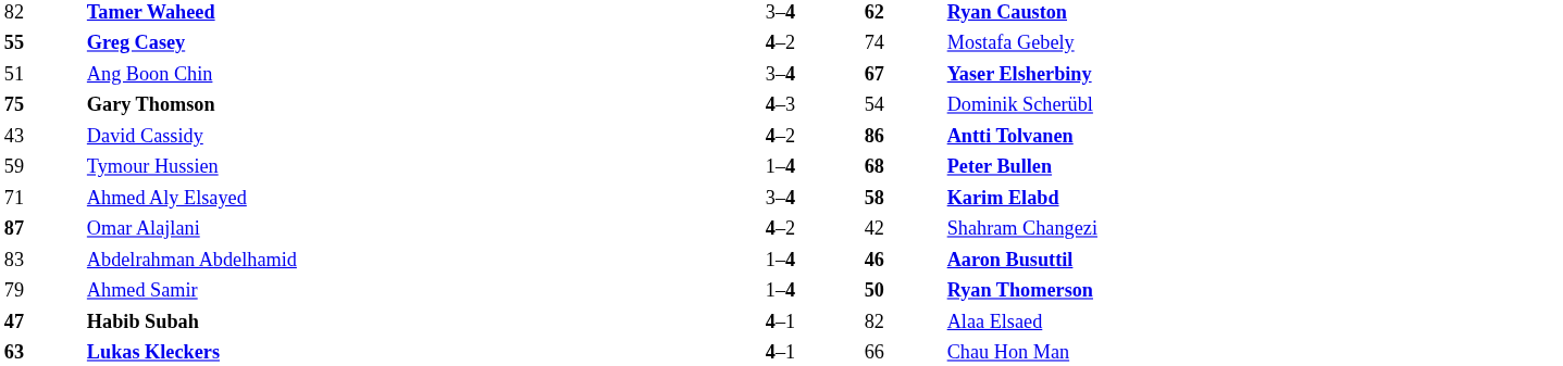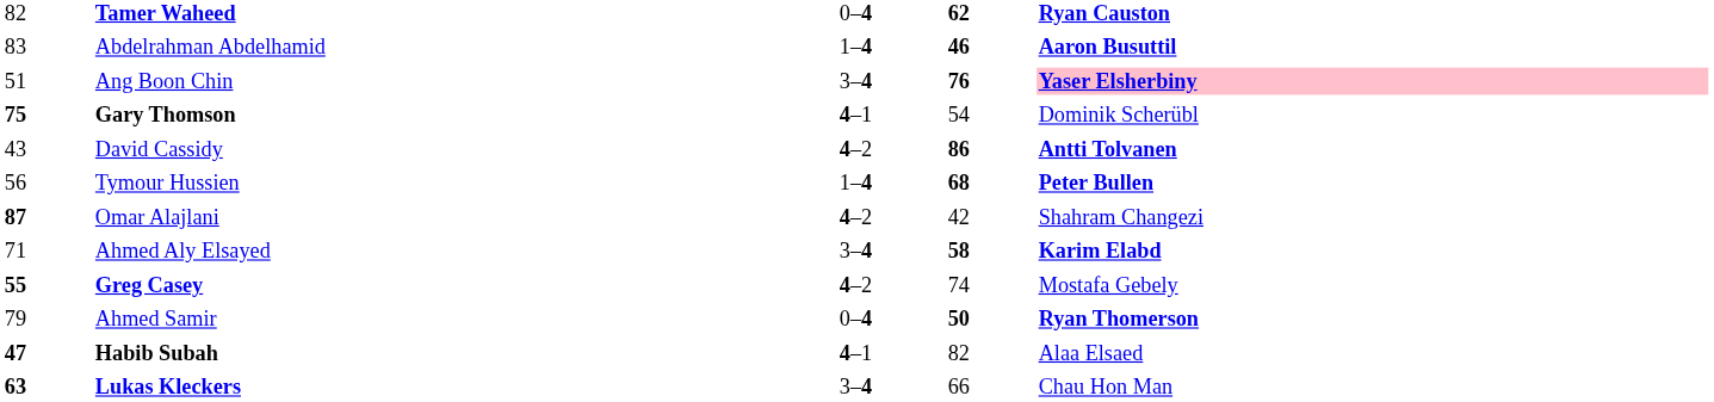Tamer Waheed | column 3: 3–4 -> 0–4
rows swapped: Abdelrahman Abdelhamid <-> Greg Casey
Ang Boon Chin | column 4: 67 -> 76
Ang Boon Chin | column 5: no background -> pink background
Gary Thomson | column 3: 4–3 -> 4–1
Tymour Hussien | column 1: 59 -> 56
rows swapped: Ahmed Aly Elsayed <-> Omar Alajlani
Ahmed Samir | column 3: 1–4 -> 0–4
Lukas Kleckers | column 3: 4–1 -> 3–4
